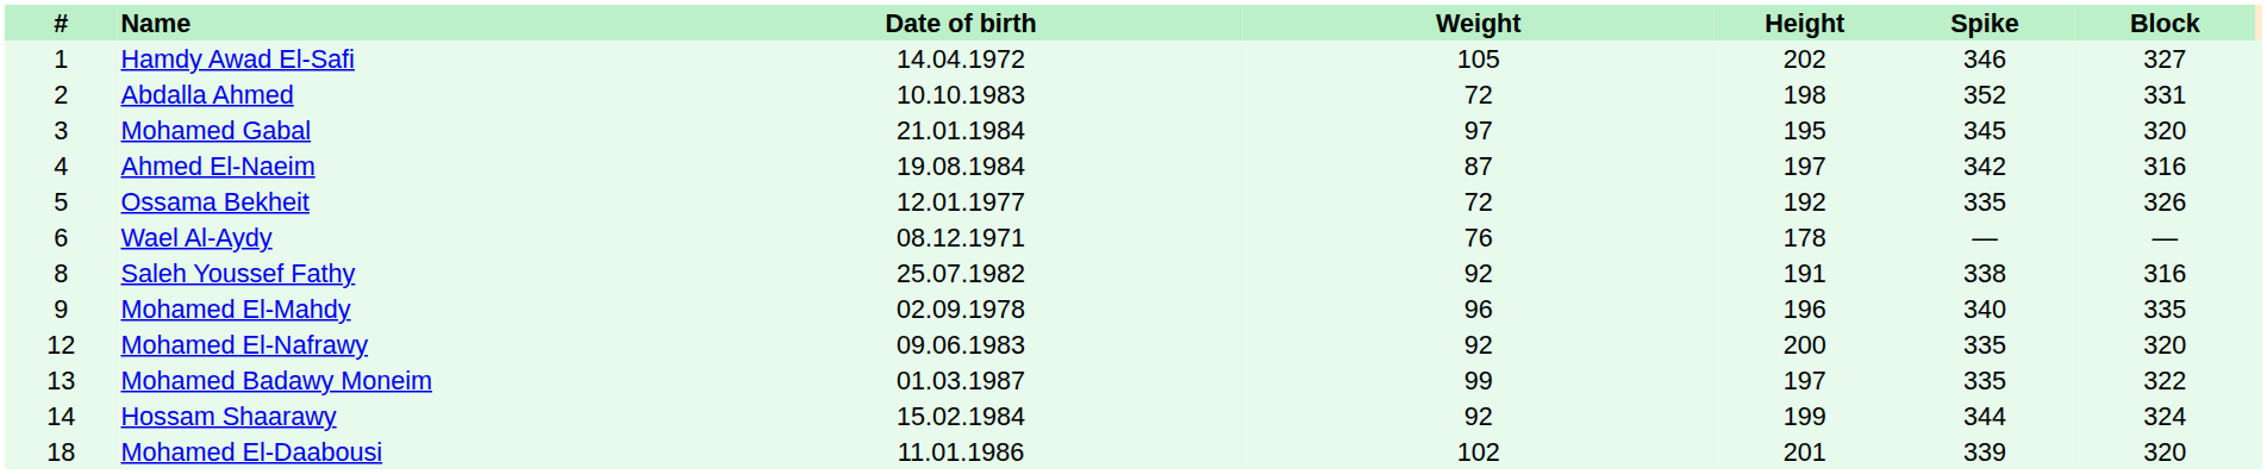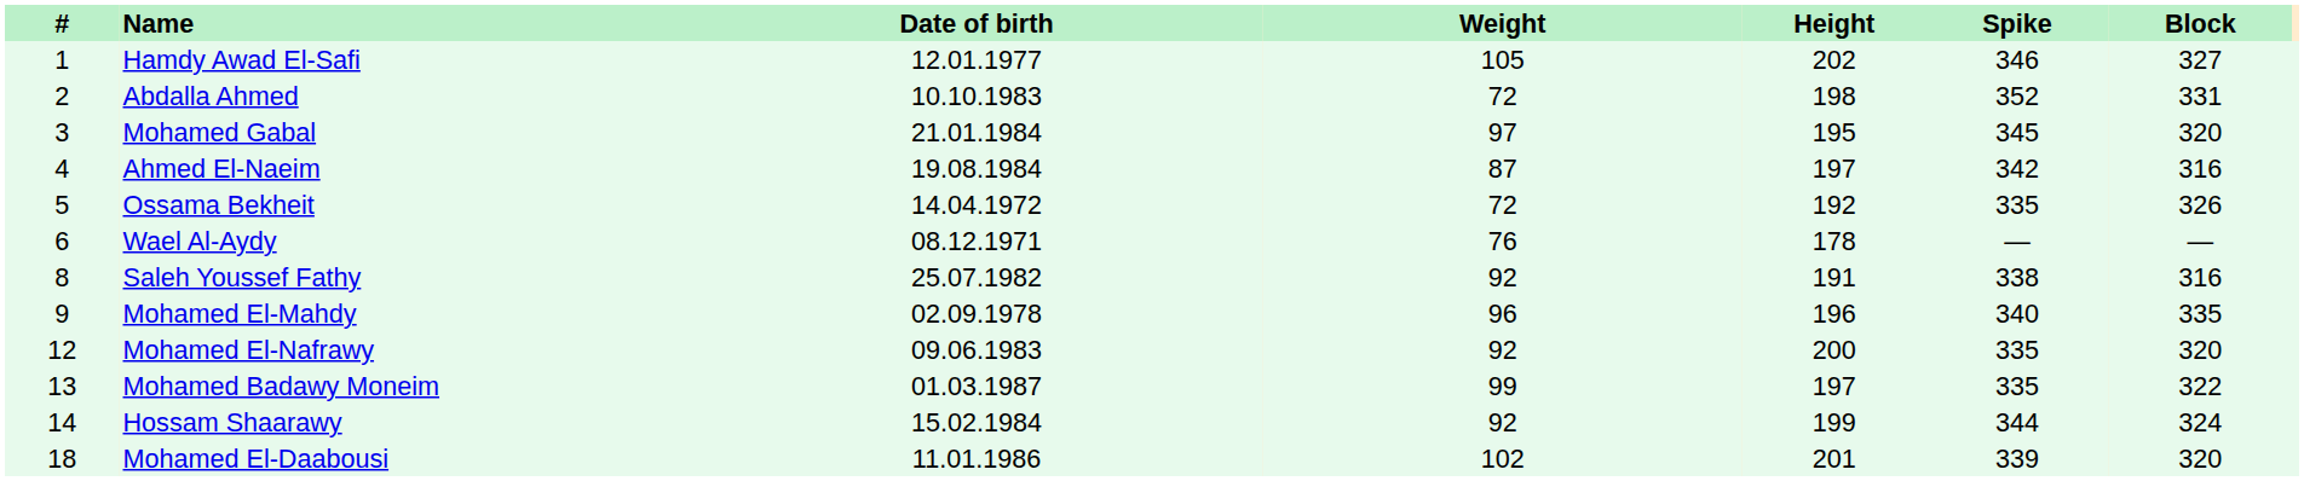Hamdy Awad El-Safi | Date of birth: 14.04.1972 -> 12.01.1977
Ossama Bekheit | Date of birth: 12.01.1977 -> 14.04.1972
